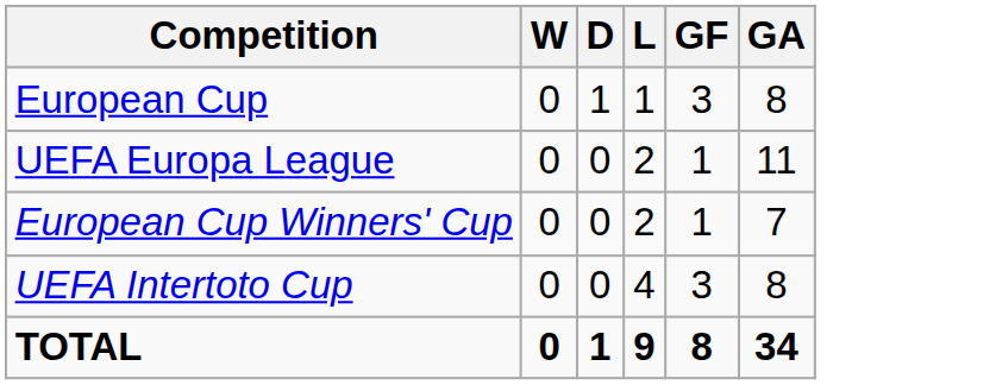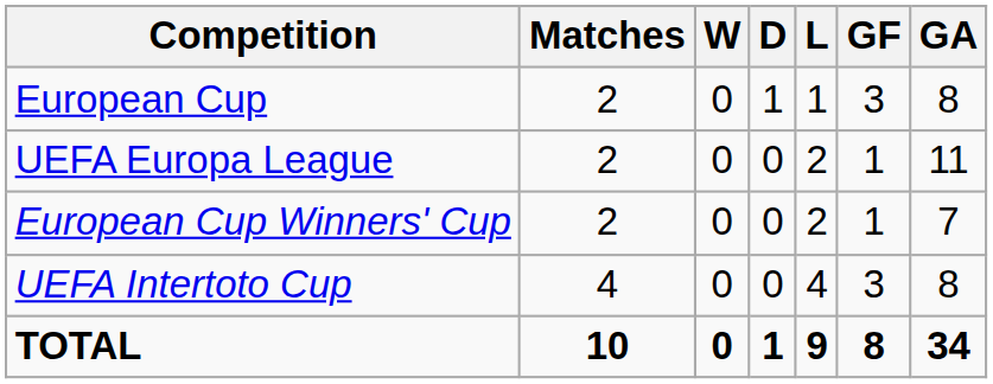+ column: Matches | 2 | 2 | 2 | 4 | 10
